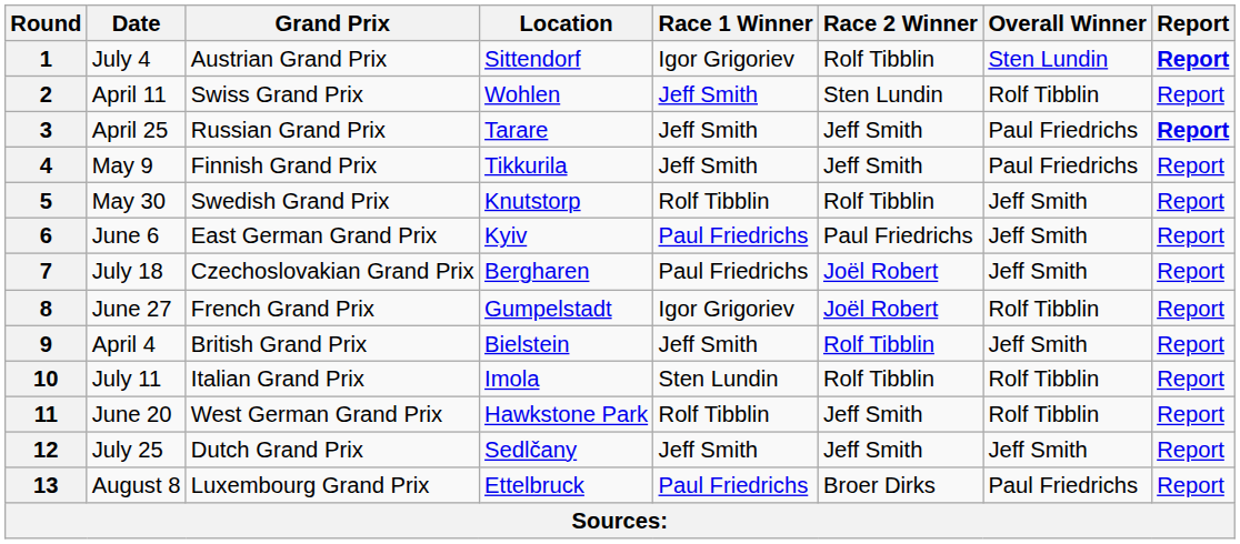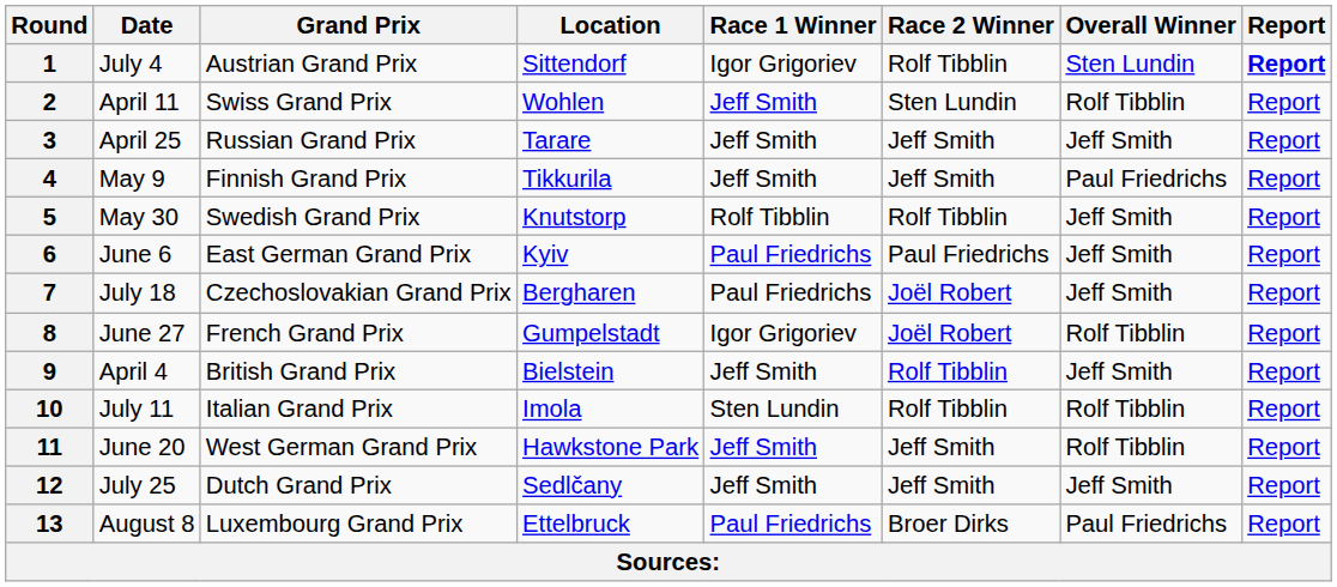3 | Overall Winner: Paul Friedrichs -> Jeff Smith
3 | Report: bold -> normal
11 | Race 1 Winner: Rolf Tibblin -> Jeff Smith
